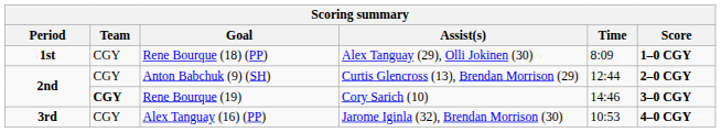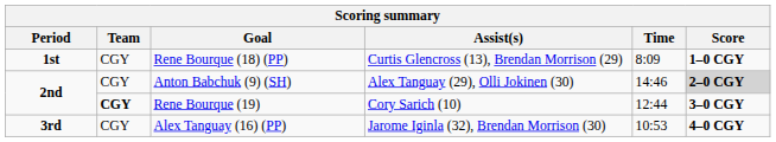Rene Bourque (18) (PP) | Assist(s): Alex Tanguay (29), Olli Jokinen (30) -> Curtis Glencross (13), Brendan Morrison (29)
Anton Babchuk (9) (SH) | Assist(s): Curtis Glencross (13), Brendan Morrison (29) -> Alex Tanguay (29), Olli Jokinen (30)
Anton Babchuk (9) (SH) | Time: 12:44 -> 14:46
Anton Babchuk (9) (SH) | Score: no background -> lightgrey background
Rene Bourque (19) | Time: 14:46 -> 12:44
